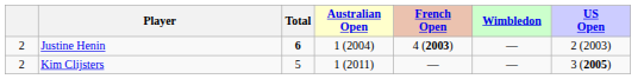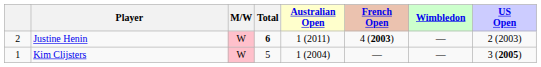+ column: M/W | W | W
Justine Henin | Australian Open: 1 (2004) -> 1 (2011)
Kim Clijsters | column 1: 2 -> 1
Kim Clijsters | Australian Open: 1 (2011) -> 1 (2004)
